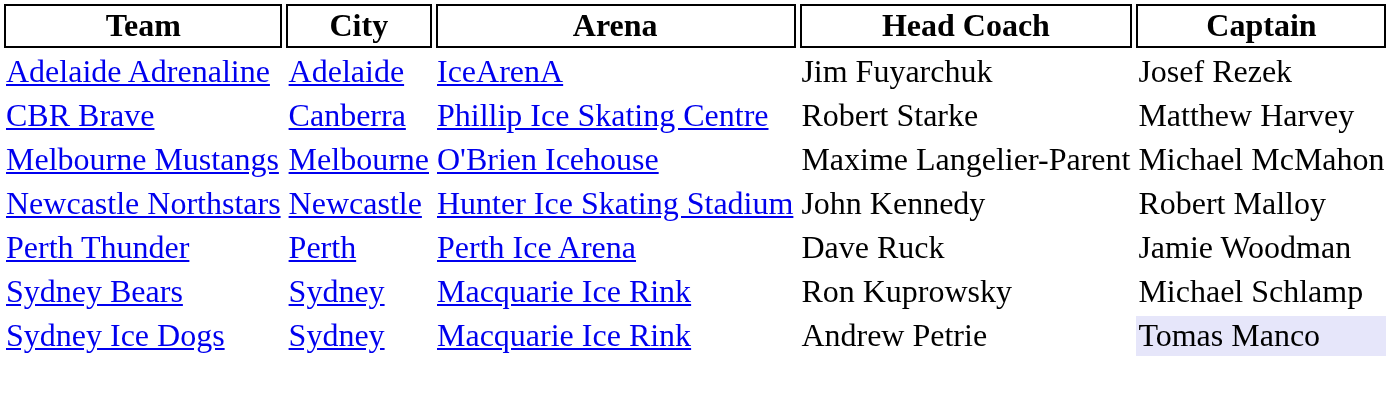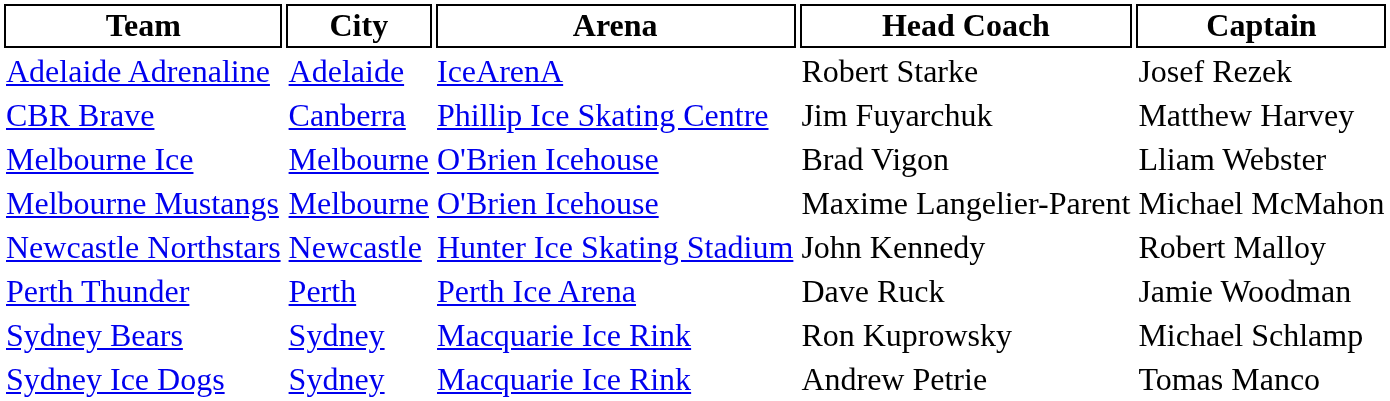Adelaide Adrenaline | Head Coach: Jim Fuyarchuk -> Robert Starke
CBR Brave | Head Coach: Robert Starke -> Jim Fuyarchuk
+ row: Melbourne Ice | Melbourne | O'Brien Icehouse | Brad Vigon | Lliam Webster
Sydney Ice Dogs | Captain: lavender background -> no background
